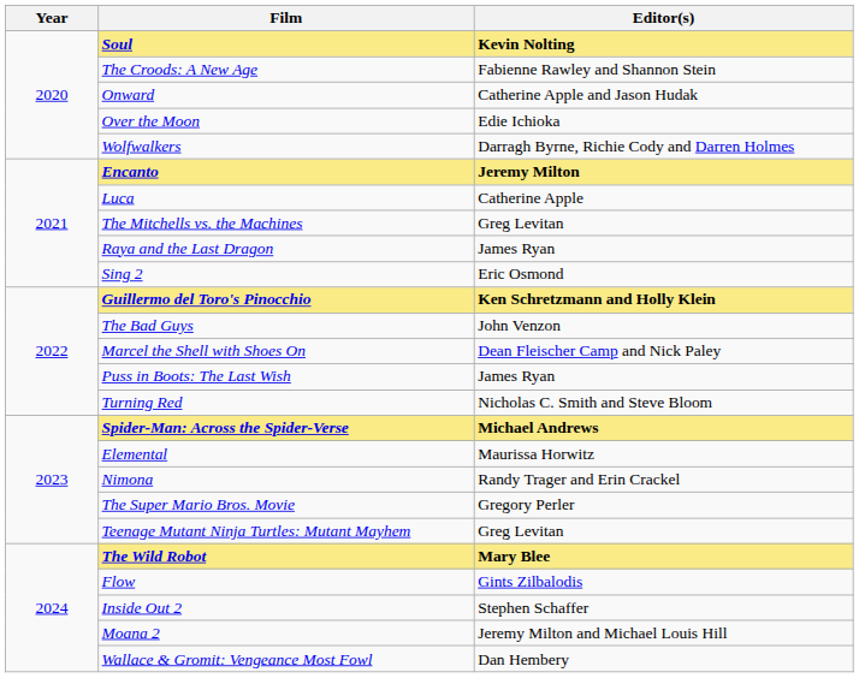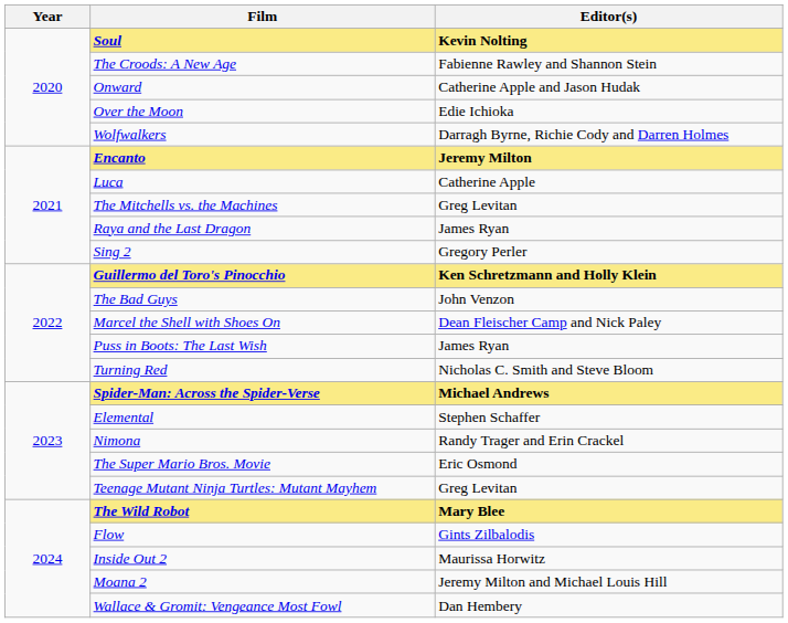Sing 2 | Editor(s): Eric Osmond -> Gregory Perler
Elemental | Editor(s): Maurissa Horwitz -> Stephen Schaffer
The Super Mario Bros. Movie | Editor(s): Gregory Perler -> Eric Osmond
Inside Out 2 | Editor(s): Stephen Schaffer -> Maurissa Horwitz
